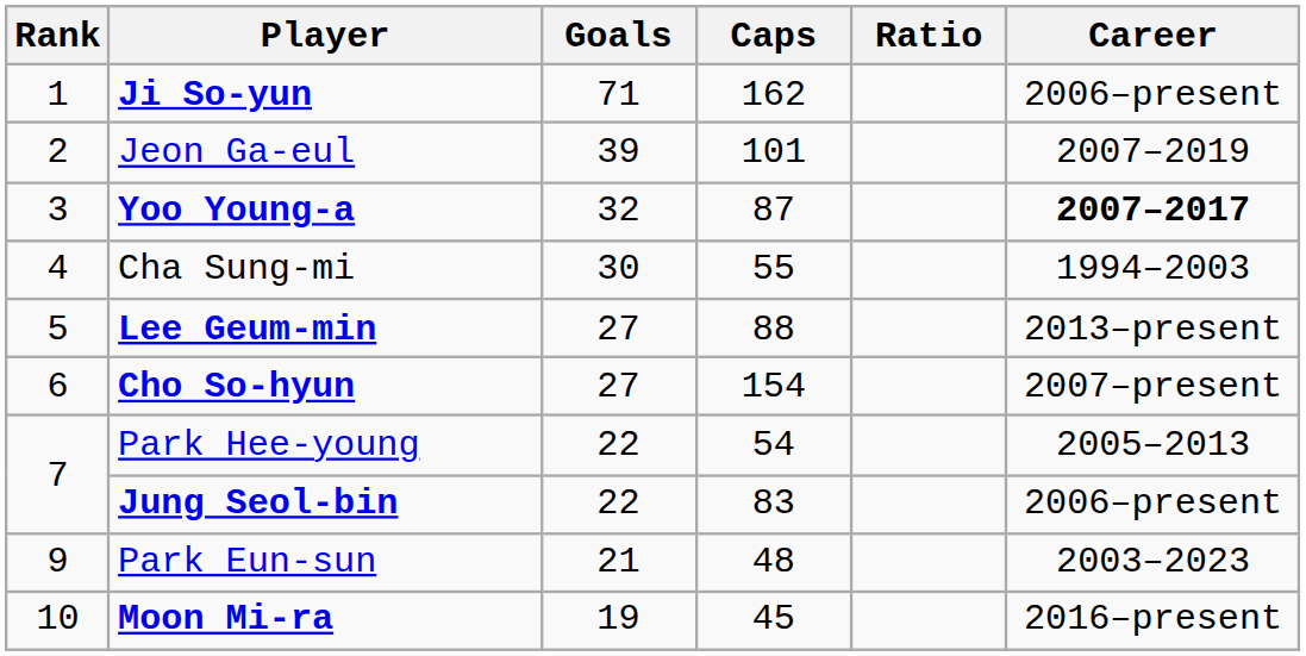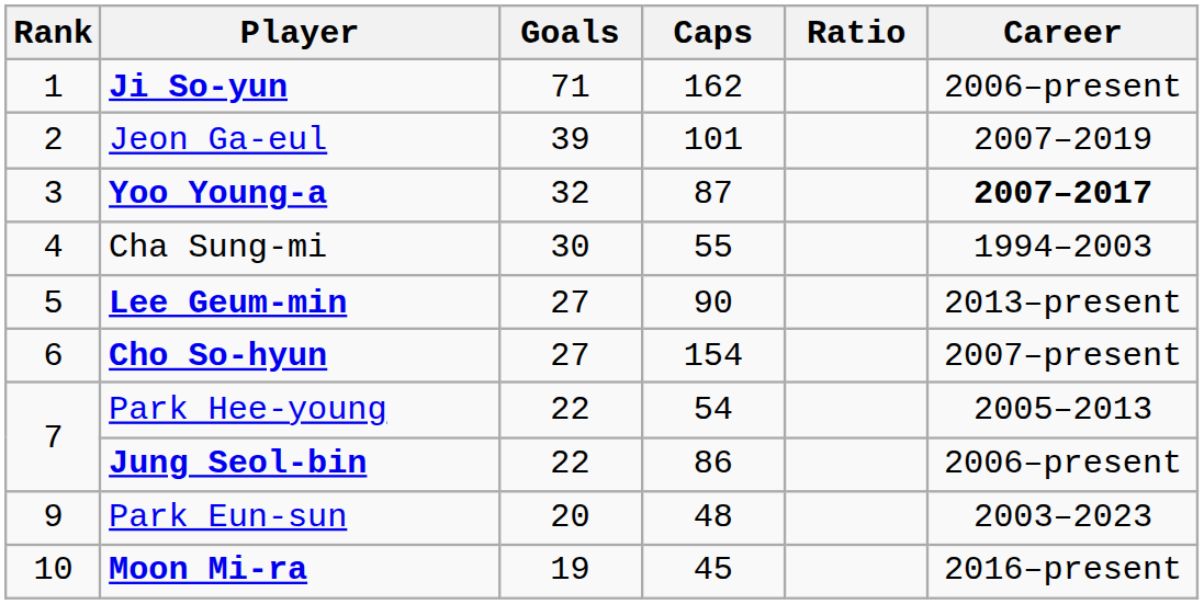Lee Geum-min | Caps: 88 -> 90
Jung Seol-bin | Caps: 83 -> 86
Park Eun-sun | Goals: 21 -> 20
